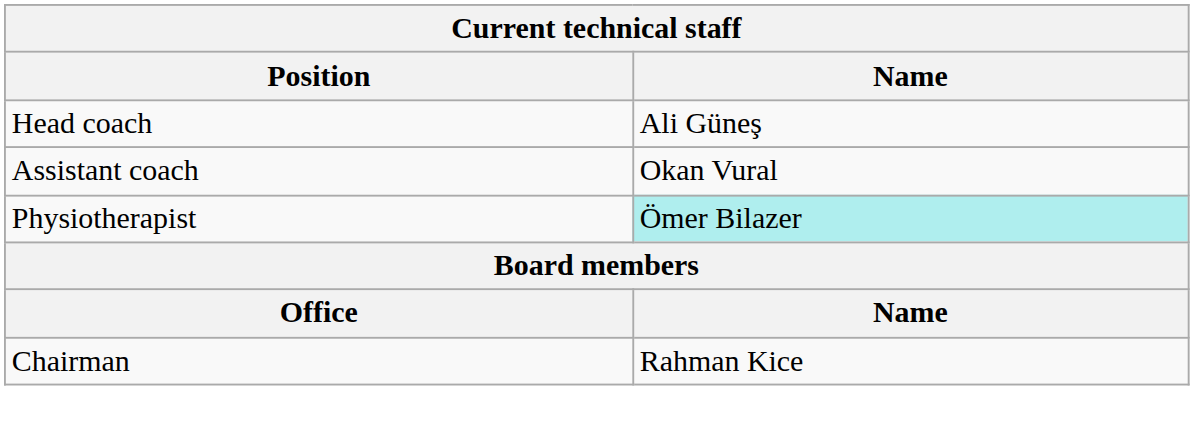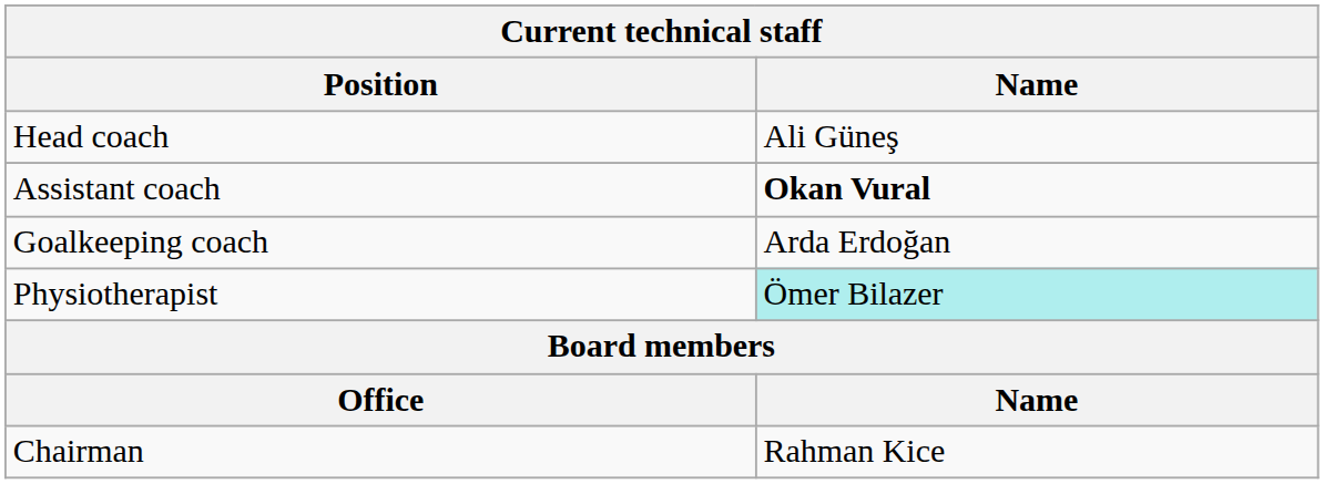Assistant coach | Name: normal -> bold
+ row: Goalkeeping coach | Arda Erdoğan
